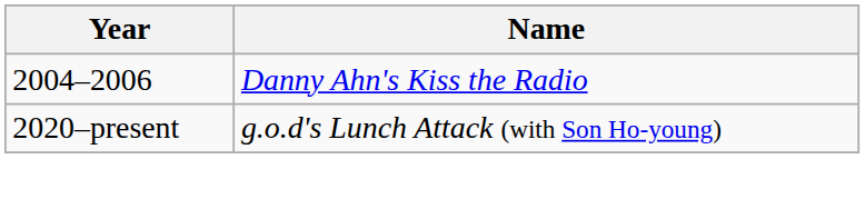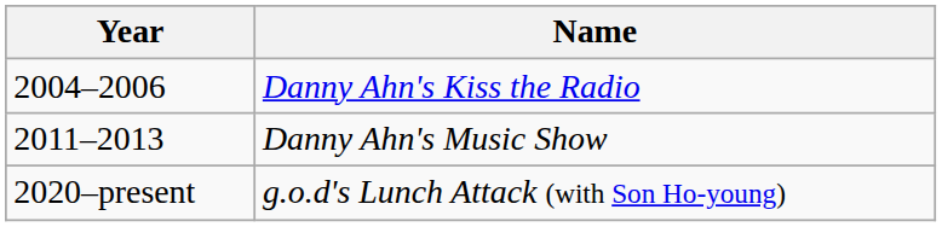+ row: 2011–2013 | Danny Ahn's Music Show
